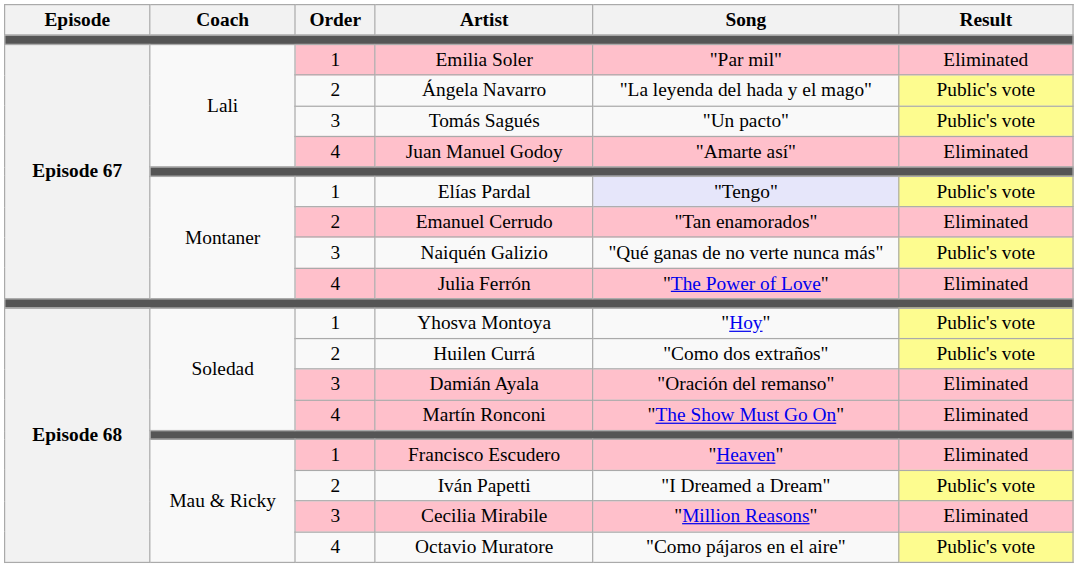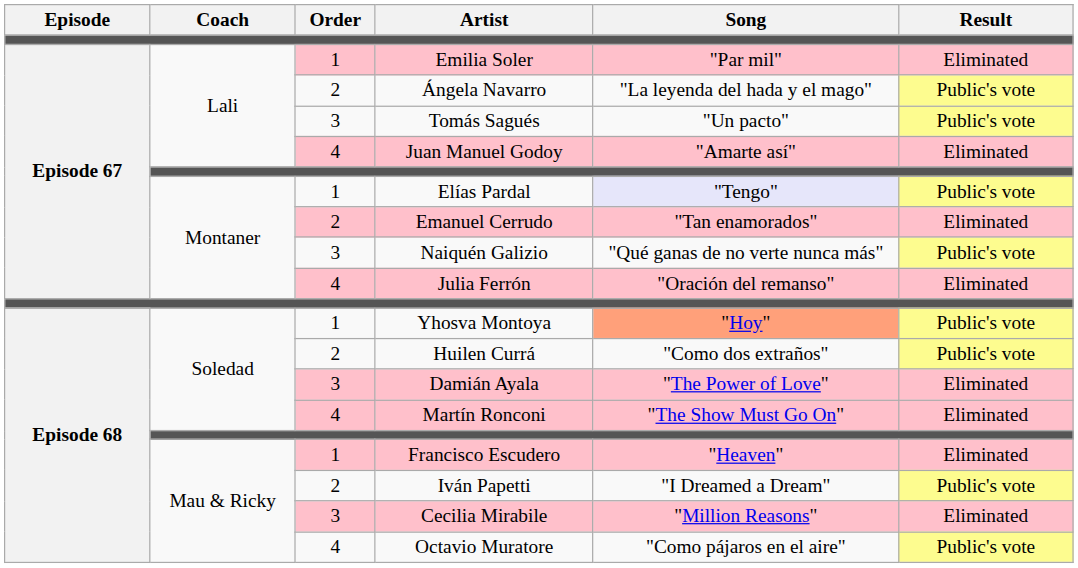Julia Ferrón | Song: "The Power of Love" -> "Oración del remanso"
Yhosva Montoya | Song: no background -> lightsalmon background
Damián Ayala | Song: "Oración del remanso" -> "The Power of Love"
